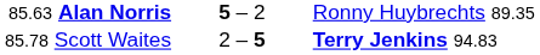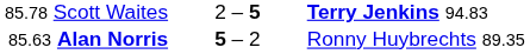rows swapped: 85.78 Scott Waites <-> 85.63 Alan Norris
